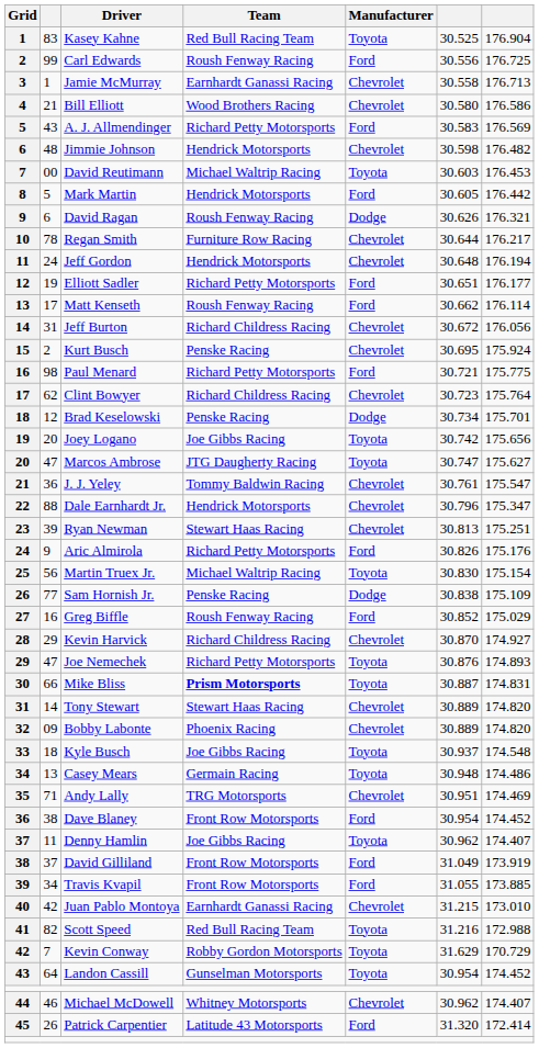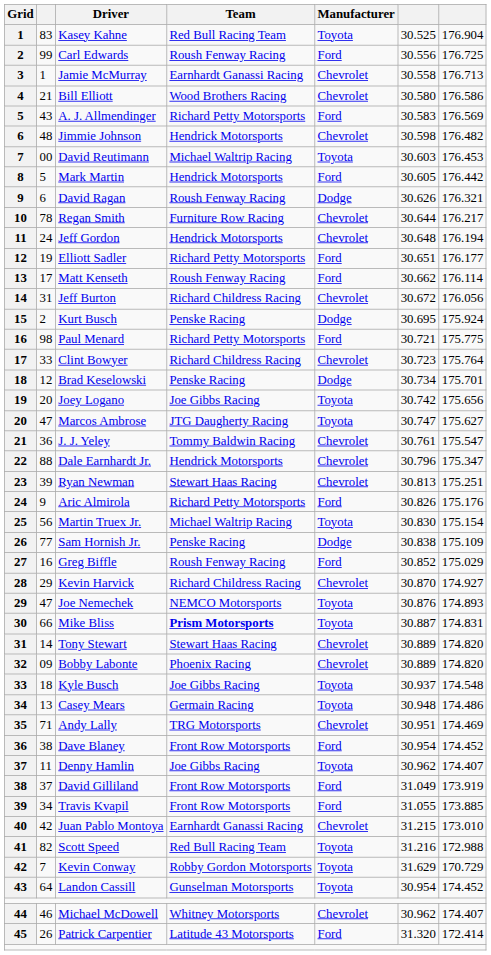Kurt Busch | Manufacturer: Chevrolet -> Dodge
Clint Bowyer | column 2: 62 -> 33
Joe Nemechek | Team: Richard Petty Motorsports -> NEMCO Motorsports
